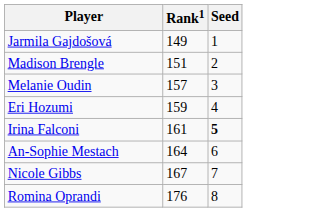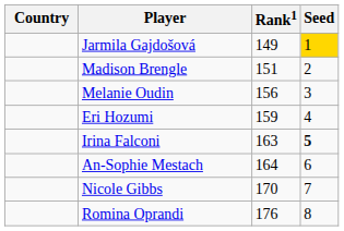+ column: Country
Jarmila Gajdošová | Seed: no background -> gold background
Melanie Oudin | Rank1: 157 -> 156
Irina Falconi | Rank1: 161 -> 163
Nicole Gibbs | Rank1: 167 -> 170
